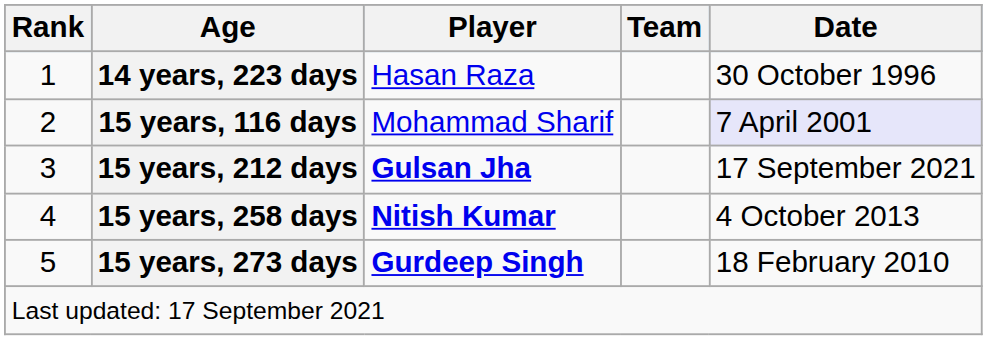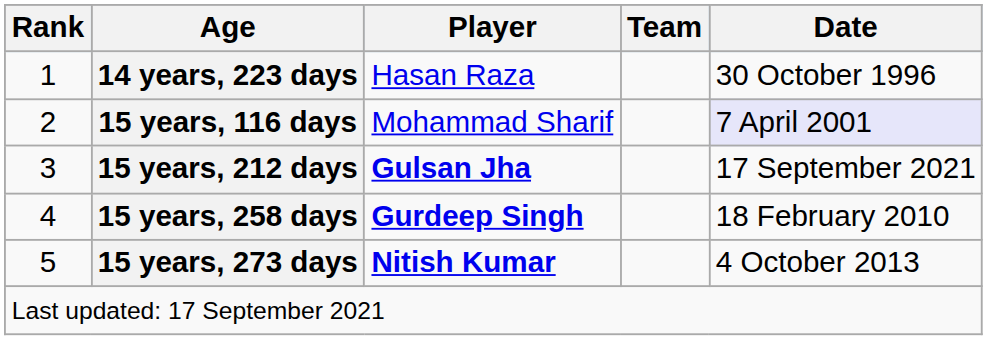15 years, 258 days | Player: Nitish Kumar -> Gurdeep Singh
15 years, 258 days | Date: 4 October 2013 -> 18 February 2010
15 years, 273 days | Player: Gurdeep Singh -> Nitish Kumar
15 years, 273 days | Date: 18 February 2010 -> 4 October 2013
